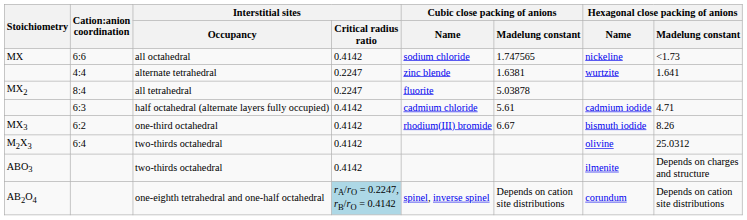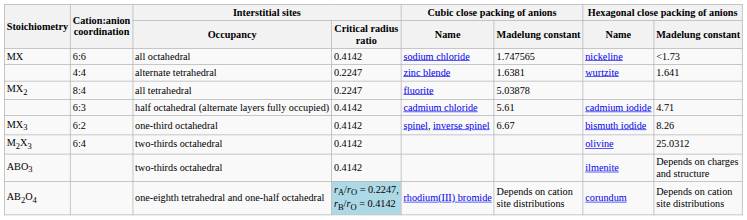MX3 | Cubic close packing of anions / Name: rhodium(III) bromide -> spinel, inverse spinel
AB2O4 | Cubic close packing of anions / Name: spinel, inverse spinel -> rhodium(III) bromide
